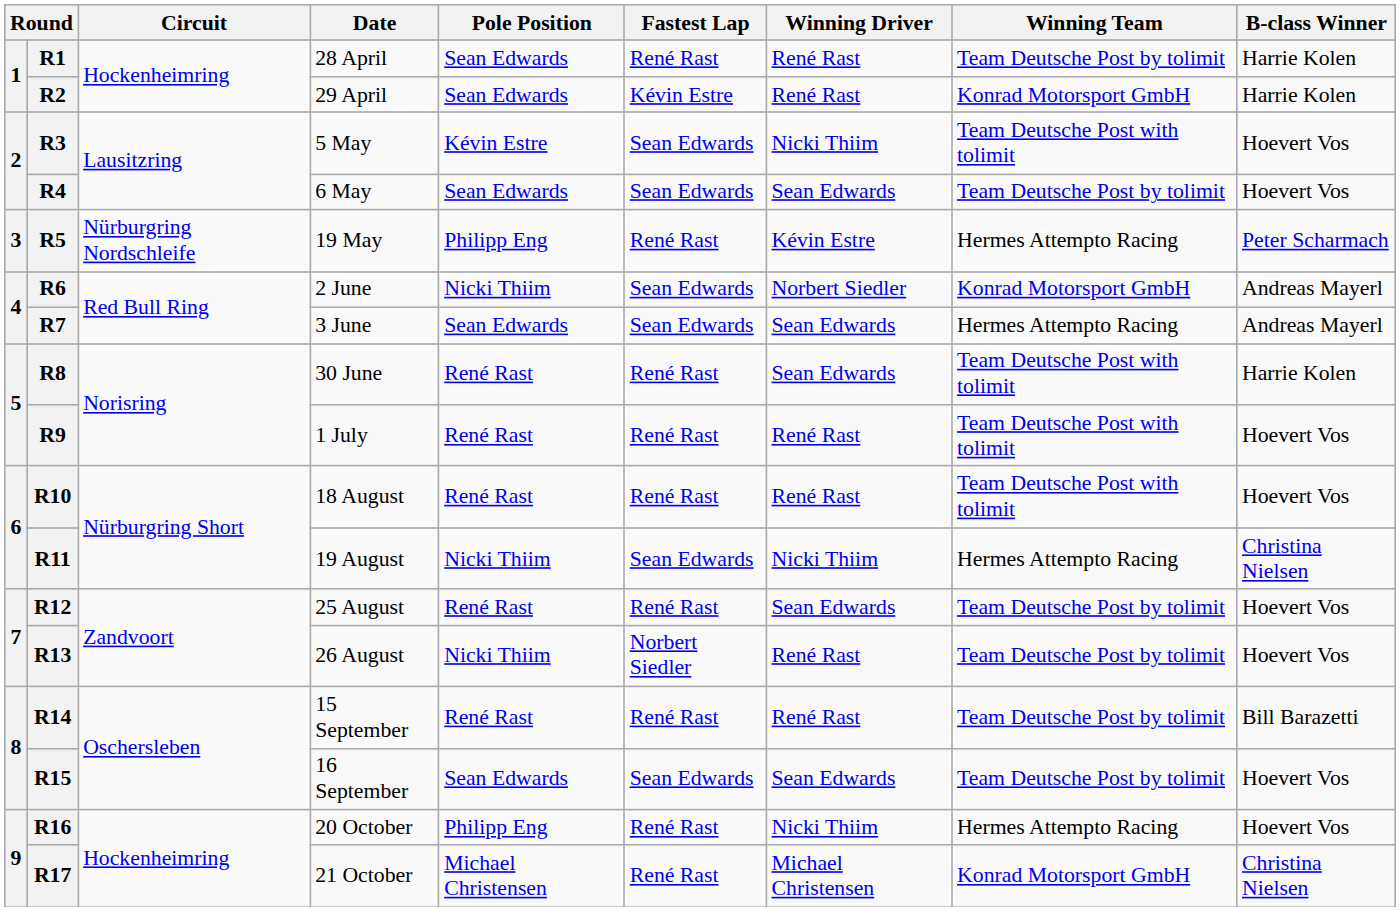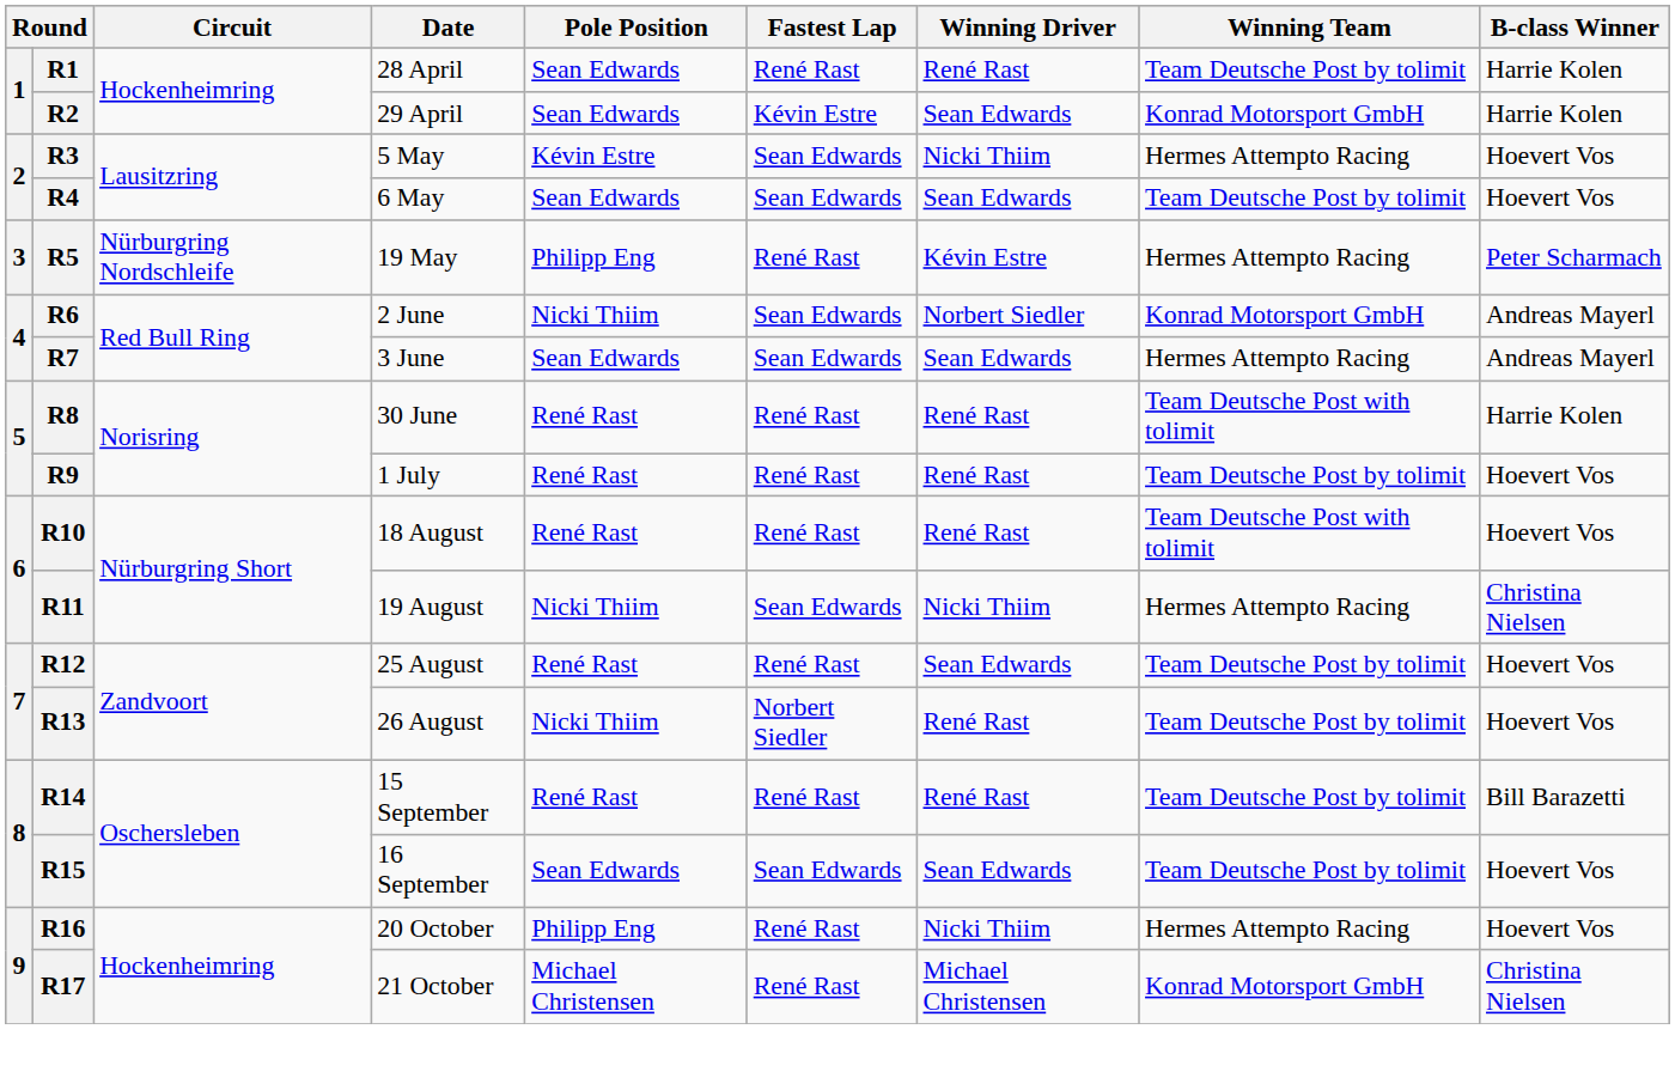R2 | Winning Driver: René Rast -> Sean Edwards
R3 | Winning Team: Team Deutsche Post with tolimit -> Hermes Attempto Racing
R8 | Winning Driver: Sean Edwards -> René Rast
R9 | Winning Team: Team Deutsche Post with tolimit -> Team Deutsche Post by tolimit
